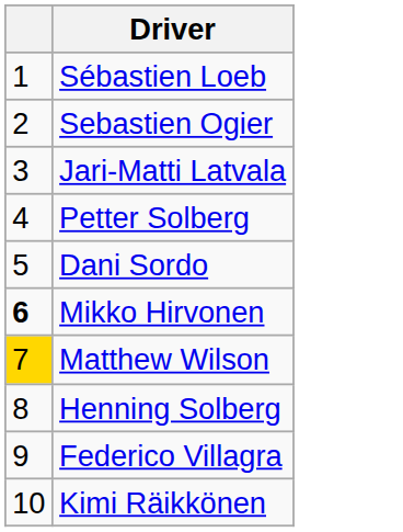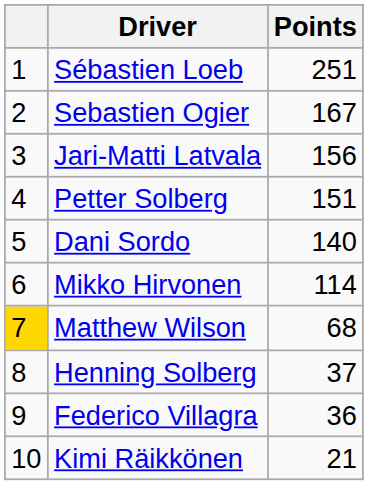+ column: Points | 251 | 167 | 156 | 151 | 140 | 114 | 68 | 37 | 36 | 21
Mikko Hirvonen | column 1: bold -> normal
